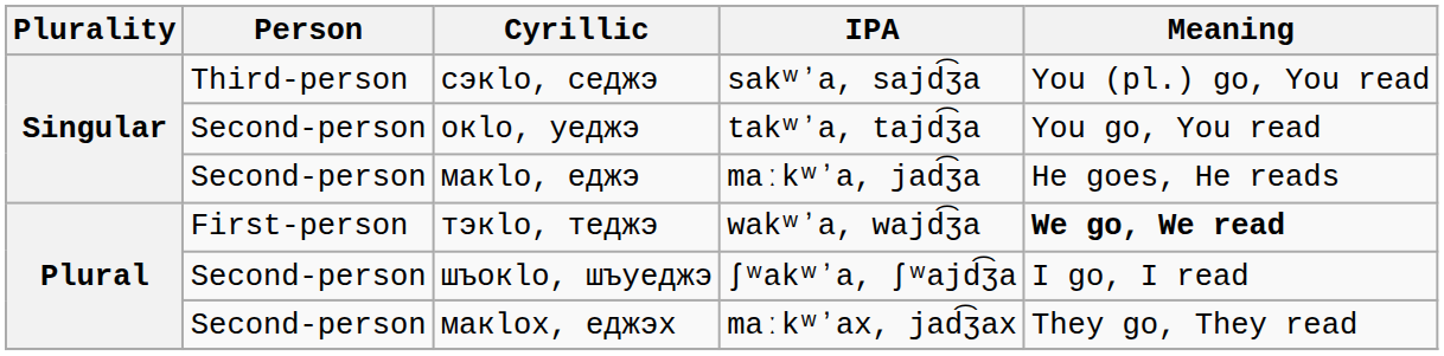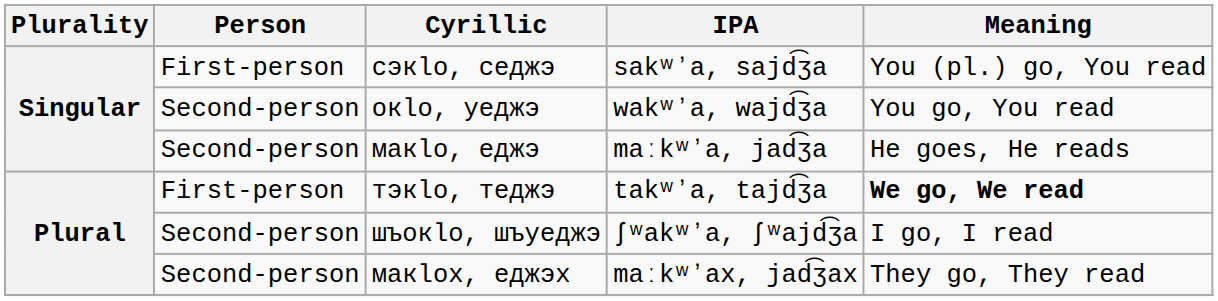сэкӏо, седжэ | Person: Third-person -> First-person
окӏо, уеджэ | IPA: takʷʼa, tajd͡ʒa -> wakʷʼa, wajd͡ʒa
тэкӏо, теджэ | IPA: wakʷʼa, wajd͡ʒa -> takʷʼa, tajd͡ʒa
